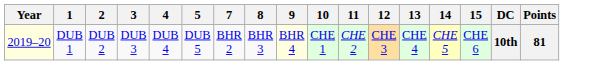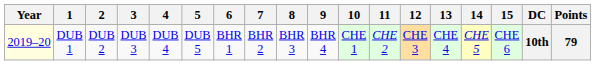+ column: 6 | BHR 1
DUB 1 | 9: lightyellow background -> no background
DUB 1 | Points: 81 -> 79
